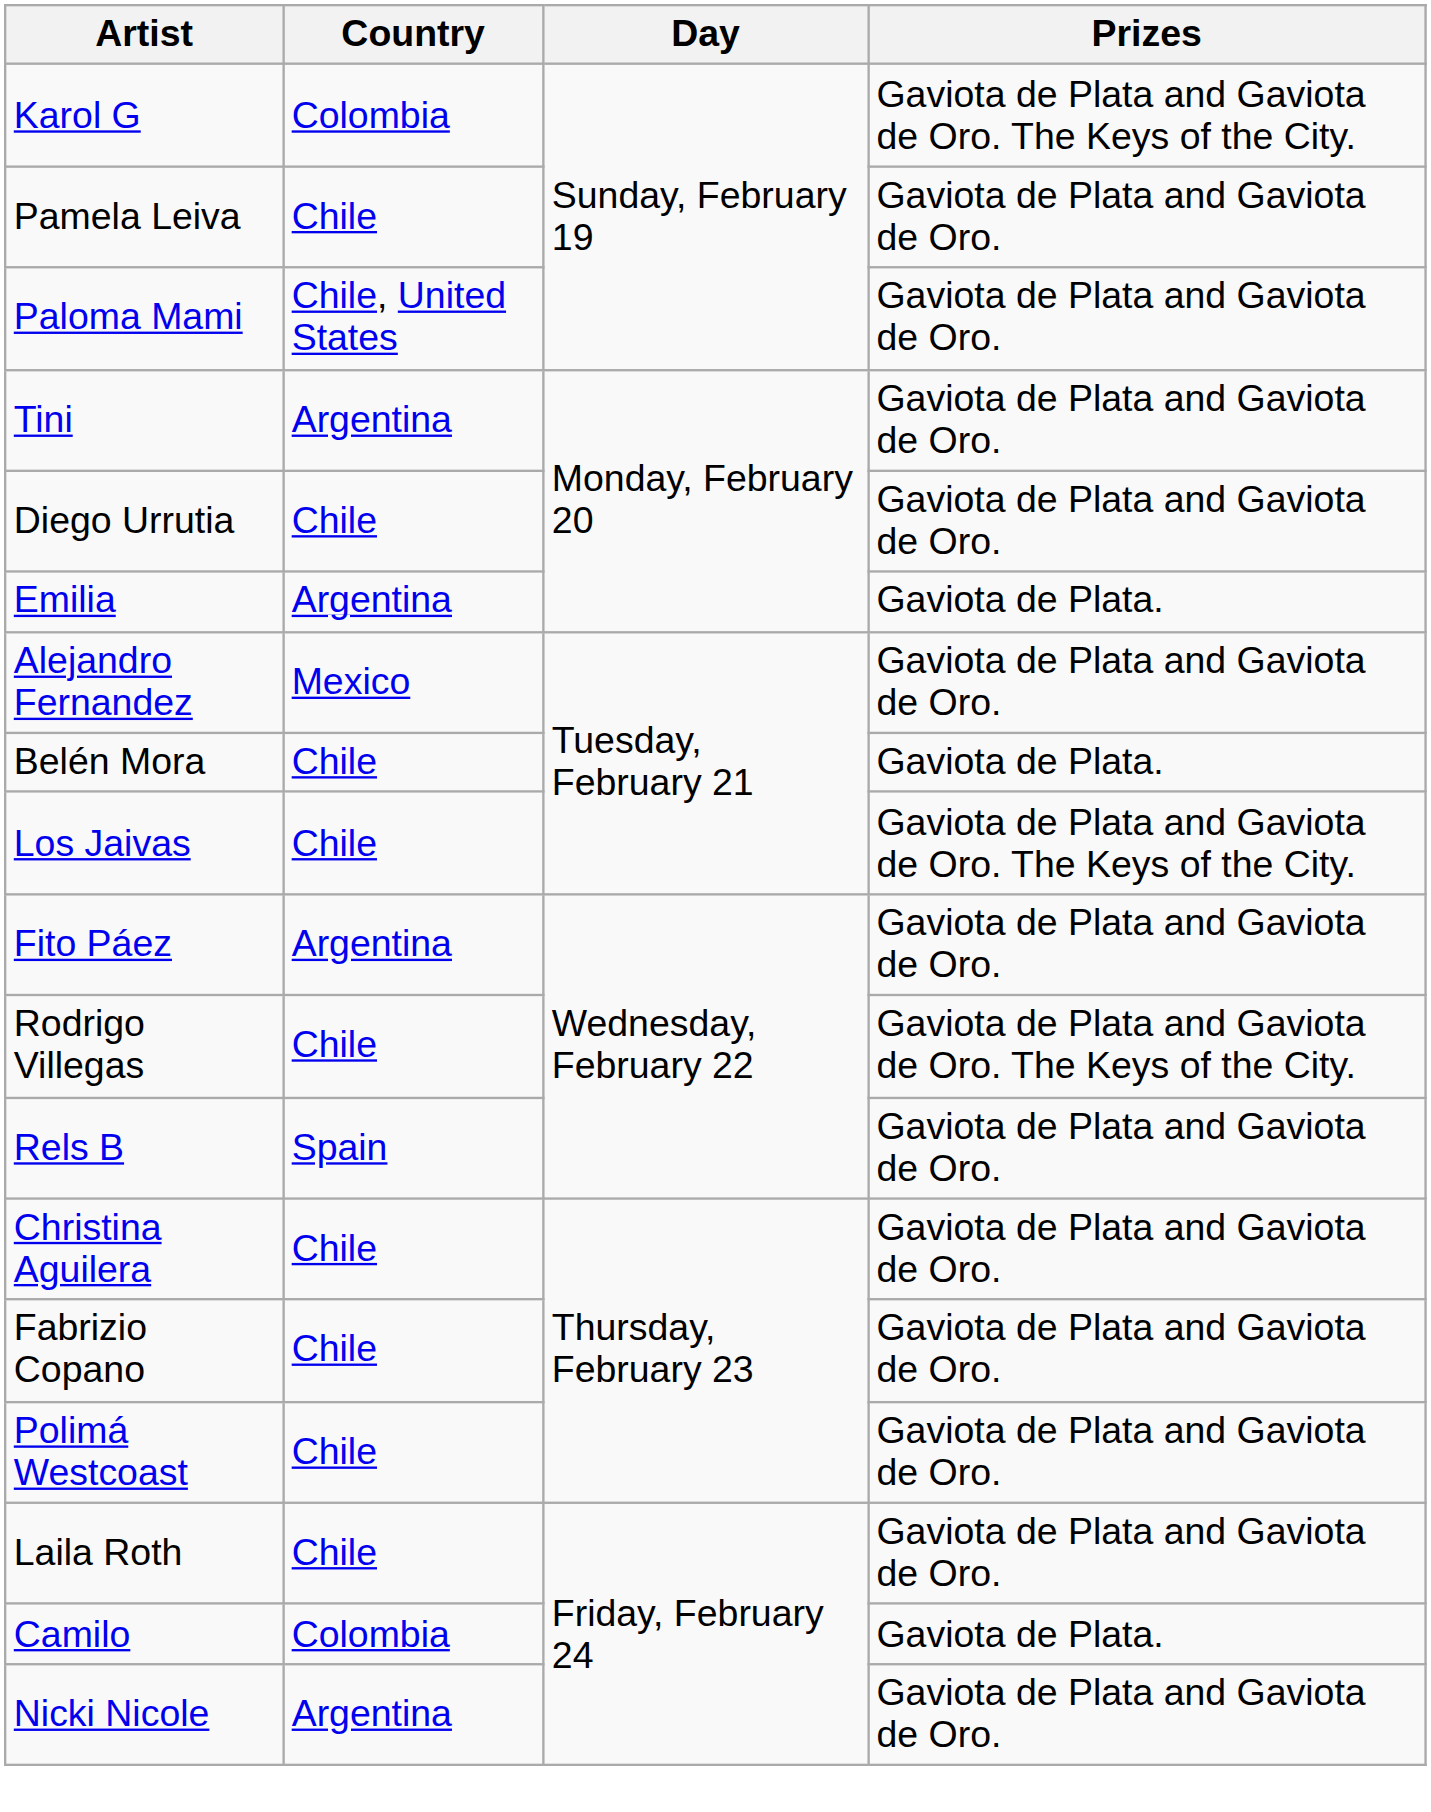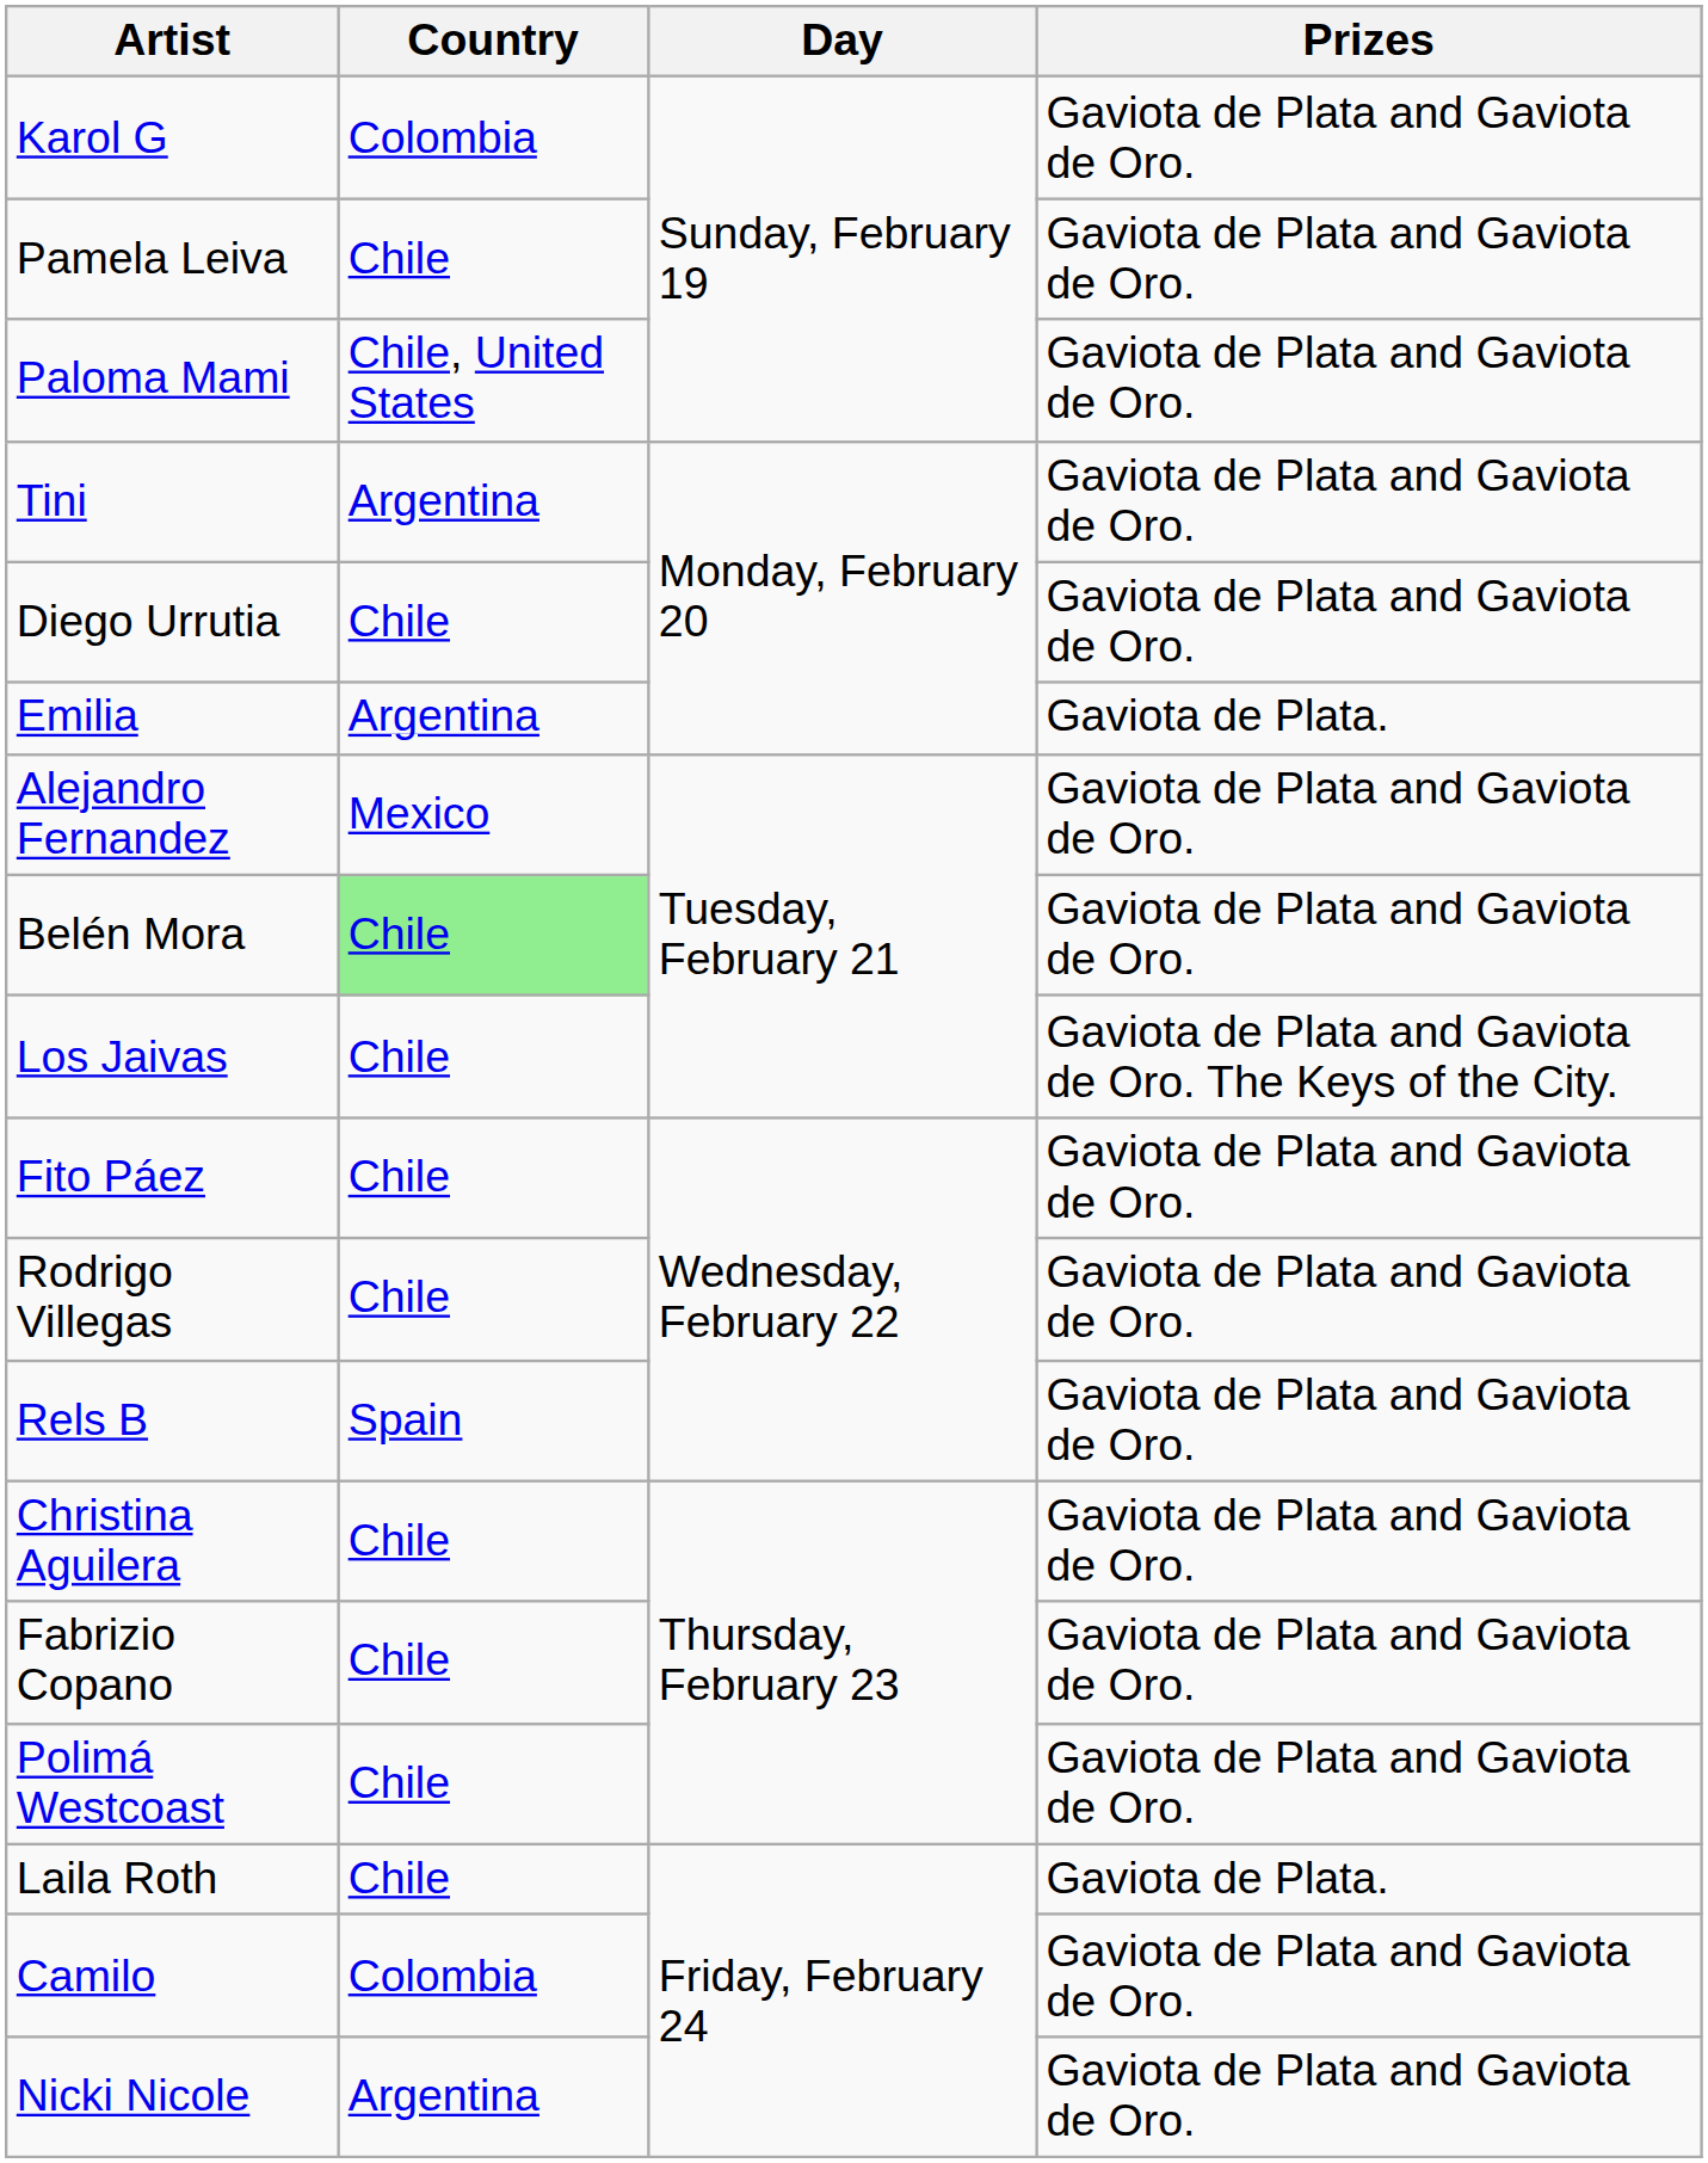Karol G | Prizes: Gaviota de Plata and Gaviota de Oro. The Keys of the City. -> Gaviota de Plata and Gaviota de Oro.
Belén Mora | Country: no background -> lightgreen background
Belén Mora | Prizes: Gaviota de Plata. -> Gaviota de Plata and Gaviota de Oro.
Fito Páez | Country: Argentina -> Chile
Rodrigo Villegas | Prizes: Gaviota de Plata and Gaviota de Oro. The Keys of the City. -> Gaviota de Plata and Gaviota de Oro.
Laila Roth | Prizes: Gaviota de Plata and Gaviota de Oro. -> Gaviota de Plata.
Camilo | Prizes: Gaviota de Plata. -> Gaviota de Plata and Gaviota de Oro.
